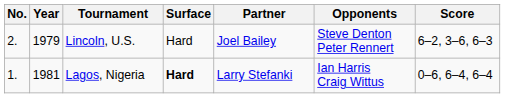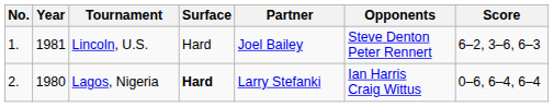Lincoln, U.S. | No.: 2. -> 1.
Lincoln, U.S. | Year: 1979 -> 1981
Lagos, Nigeria | No.: 1. -> 2.
Lagos, Nigeria | Year: 1981 -> 1980
